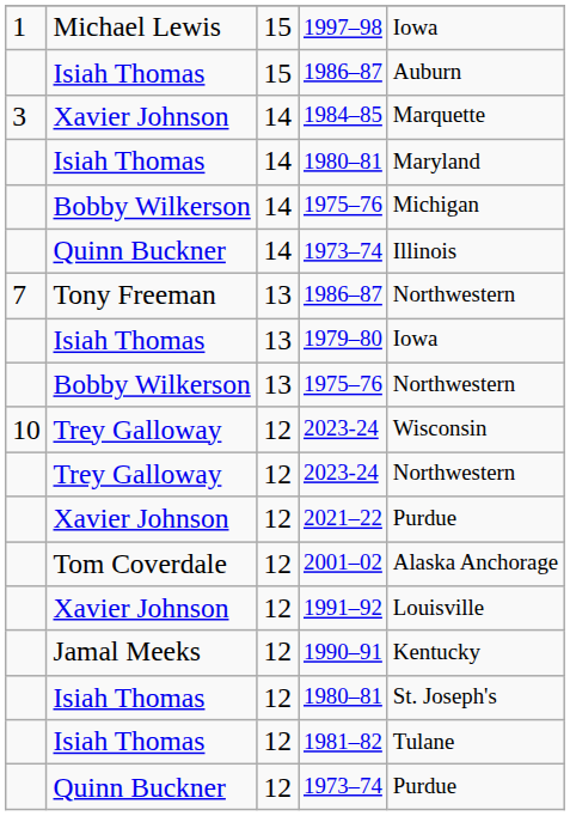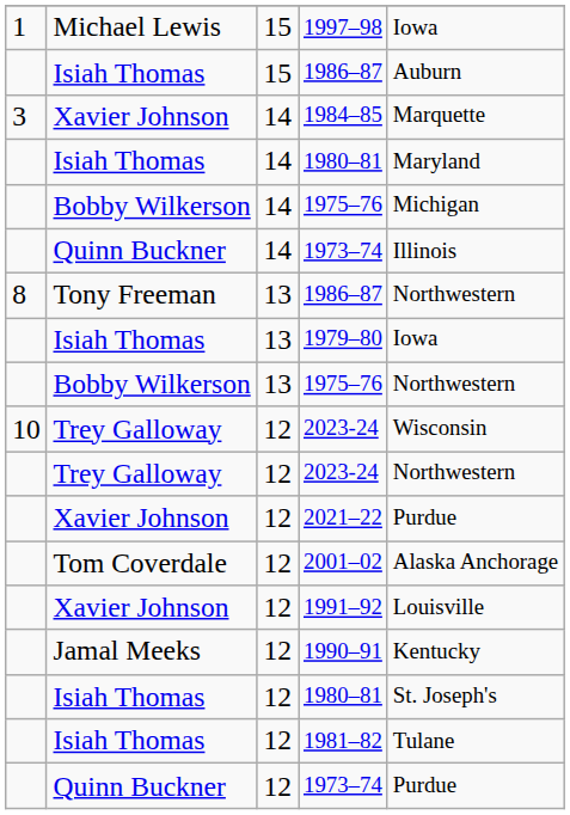13 / 1986–87 | column 1: 7 -> 8
